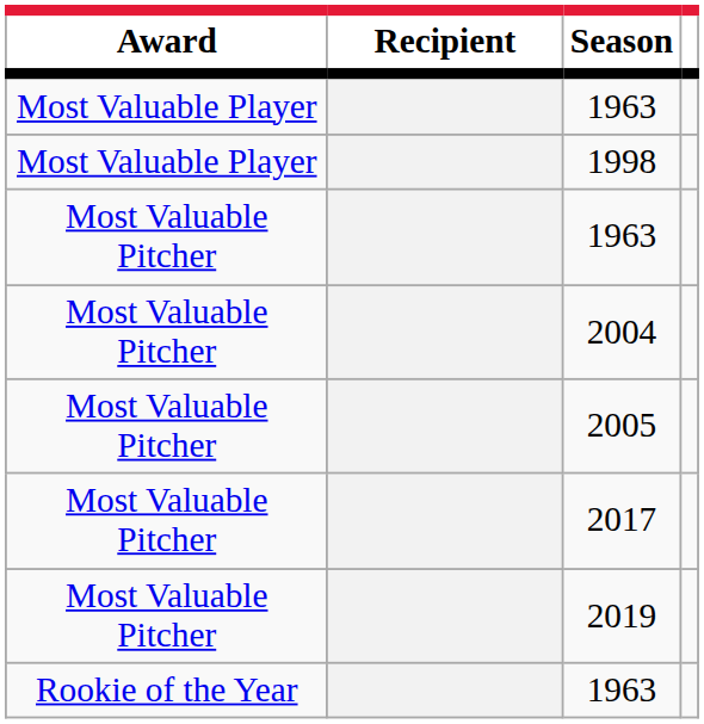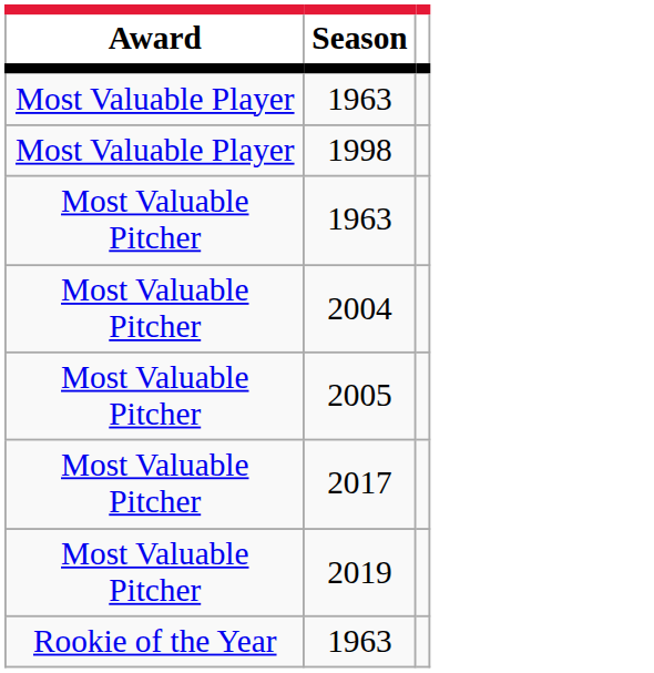- column: Recipient
